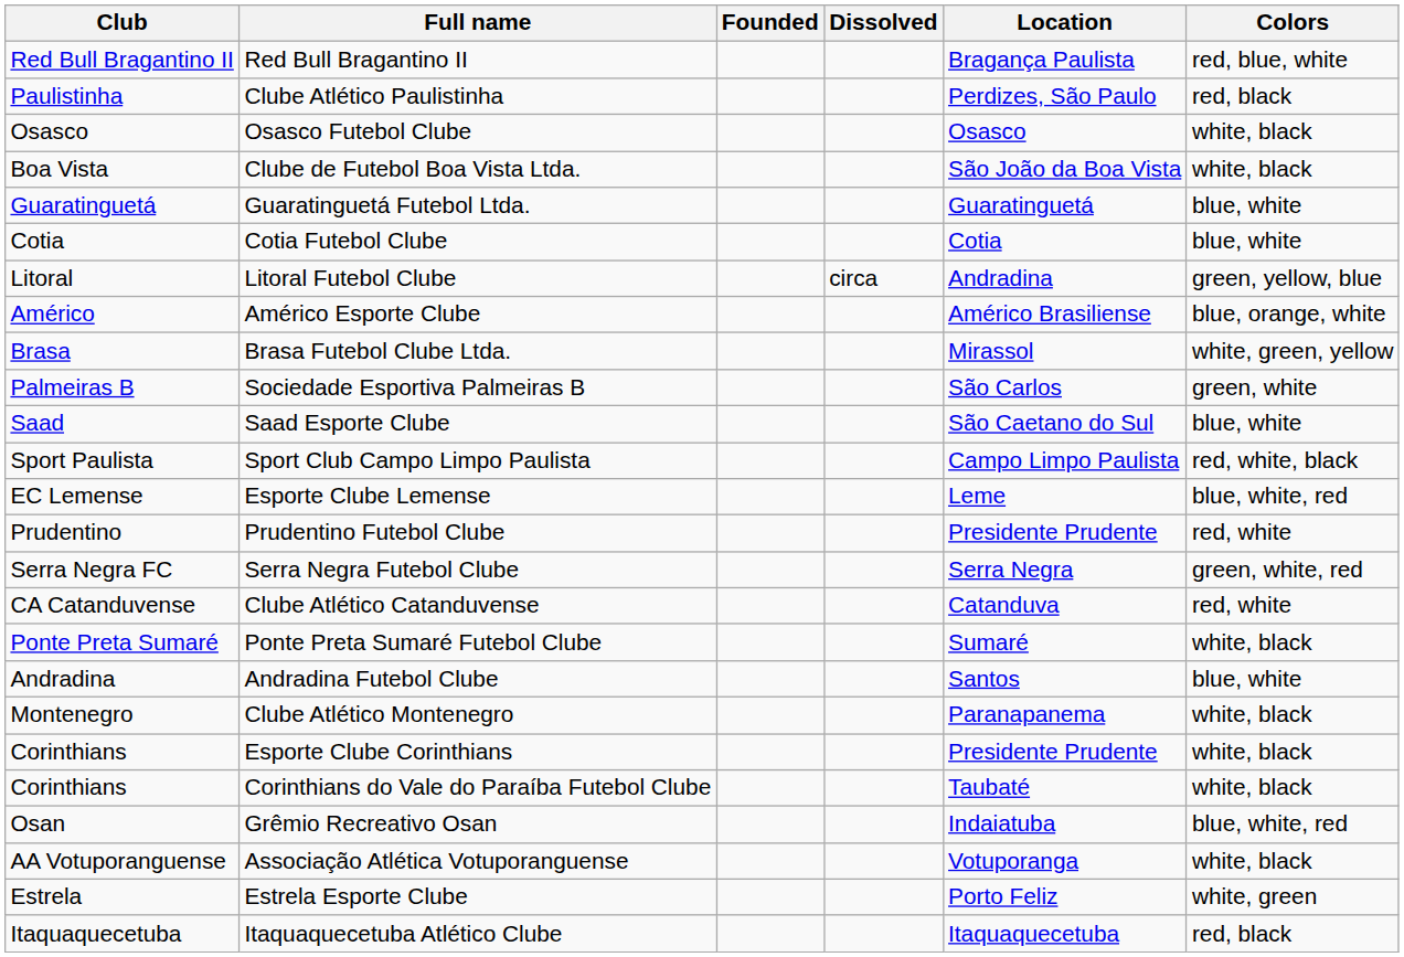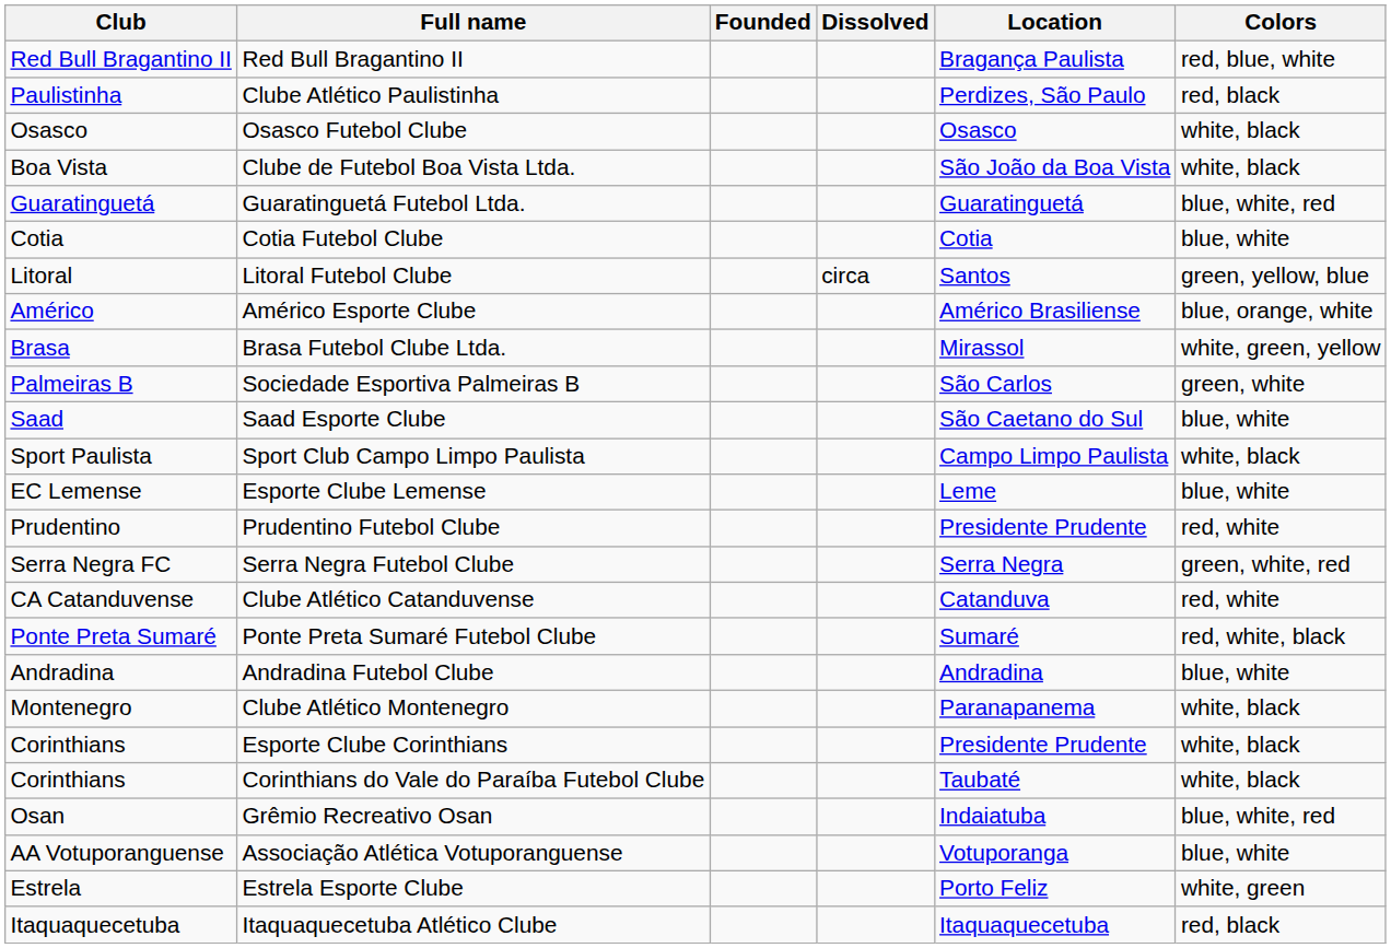Guaratinguetá Futebol Ltda. | Colors: blue, white -> blue, white, red
Litoral Futebol Clube | Location: Andradina -> Santos
Sport Club Campo Limpo Paulista | Colors: red, white, black -> white, black
Esporte Clube Lemense | Colors: blue, white, red -> blue, white
Ponte Preta Sumaré Futebol Clube | Colors: white, black -> red, white, black
Andradina Futebol Clube | Location: Santos -> Andradina
Associação Atlética Votuporanguense | Colors: white, black -> blue, white
